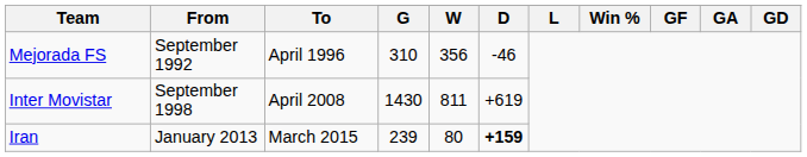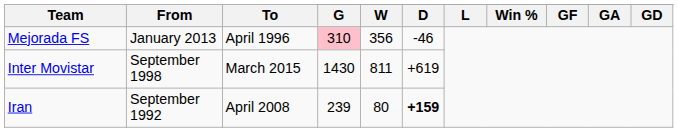Mejorada FS | From: September 1992 -> January 2013
Mejorada FS | G: no background -> pink background
Inter Movistar | To: April 2008 -> March 2015
Iran | From: January 2013 -> September 1992
Iran | To: March 2015 -> April 2008
